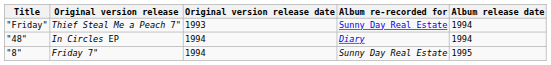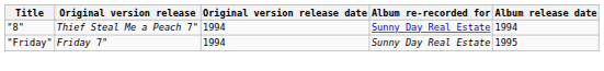Thief Steal Me a Peach 7" | Title: "Friday" -> "8"
Thief Steal Me a Peach 7" | Original version release date: 1993 -> 1994
- row: "48" | In Circles EP | 1994 | Diary | 1994
Friday 7" | Title: "8" -> "Friday"
